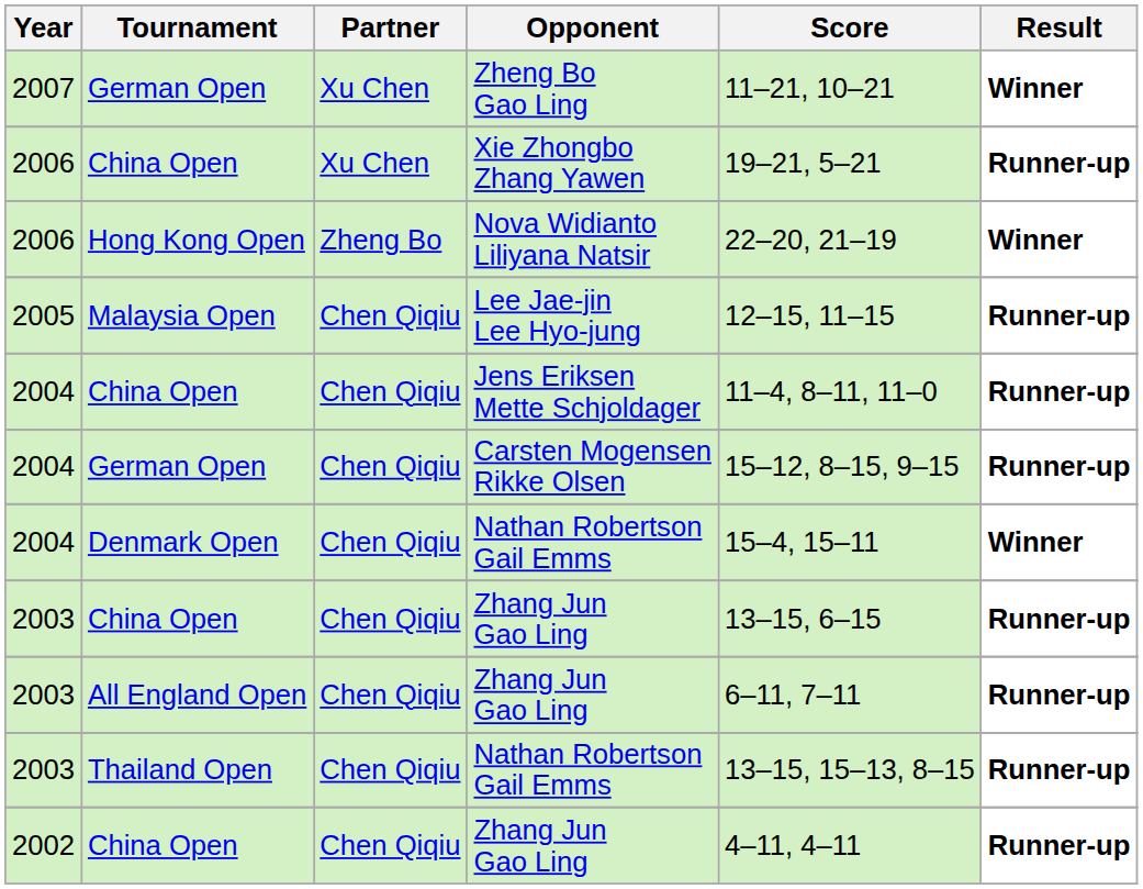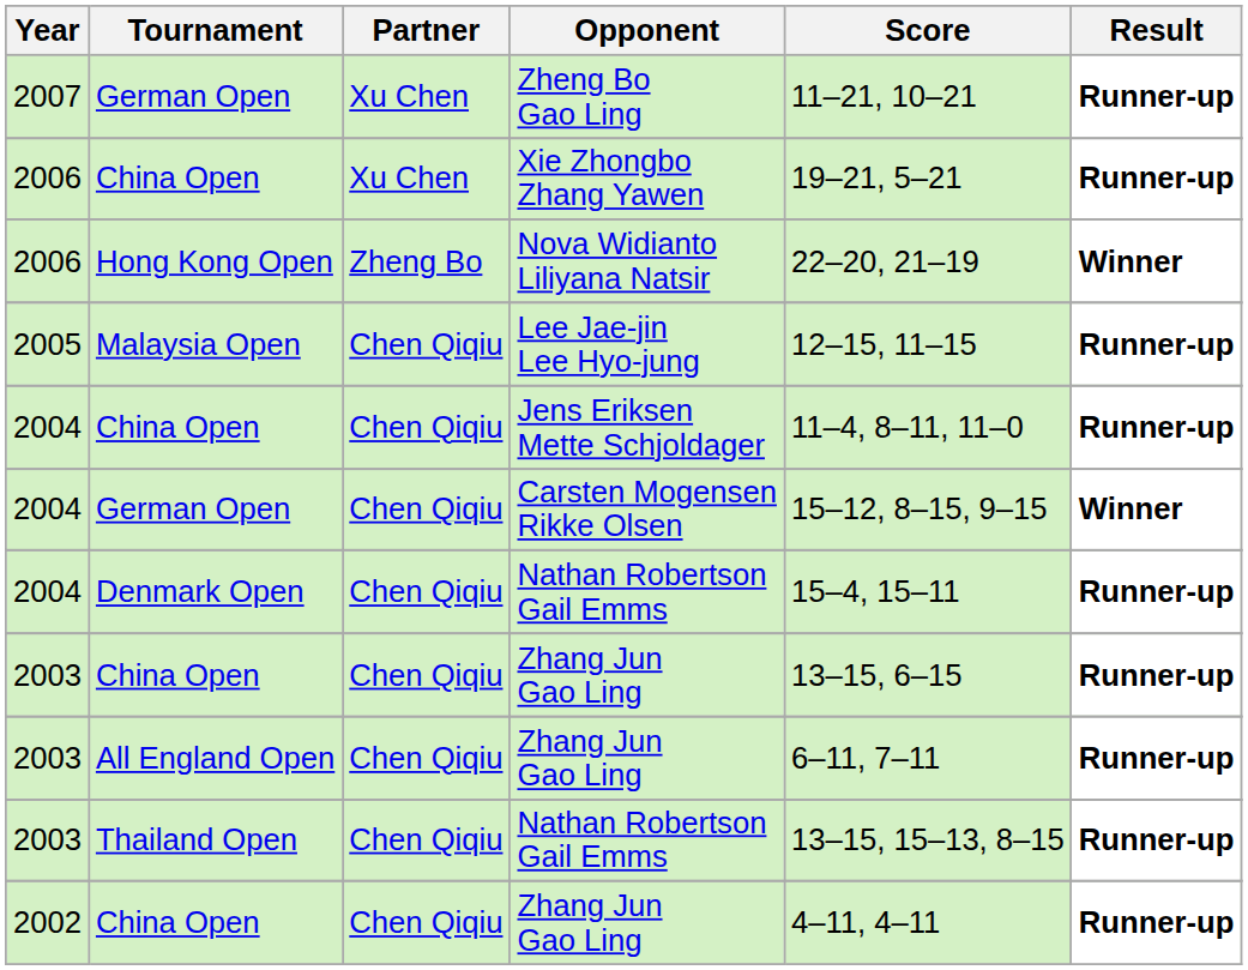Zheng Bo Gao Ling | Result: Winner -> Runner-up
Carsten Mogensen Rikke Olsen | Result: Runner-up -> Winner
Denmark Open / Nathan Robertson Gail Emms | Result: Winner -> Runner-up
